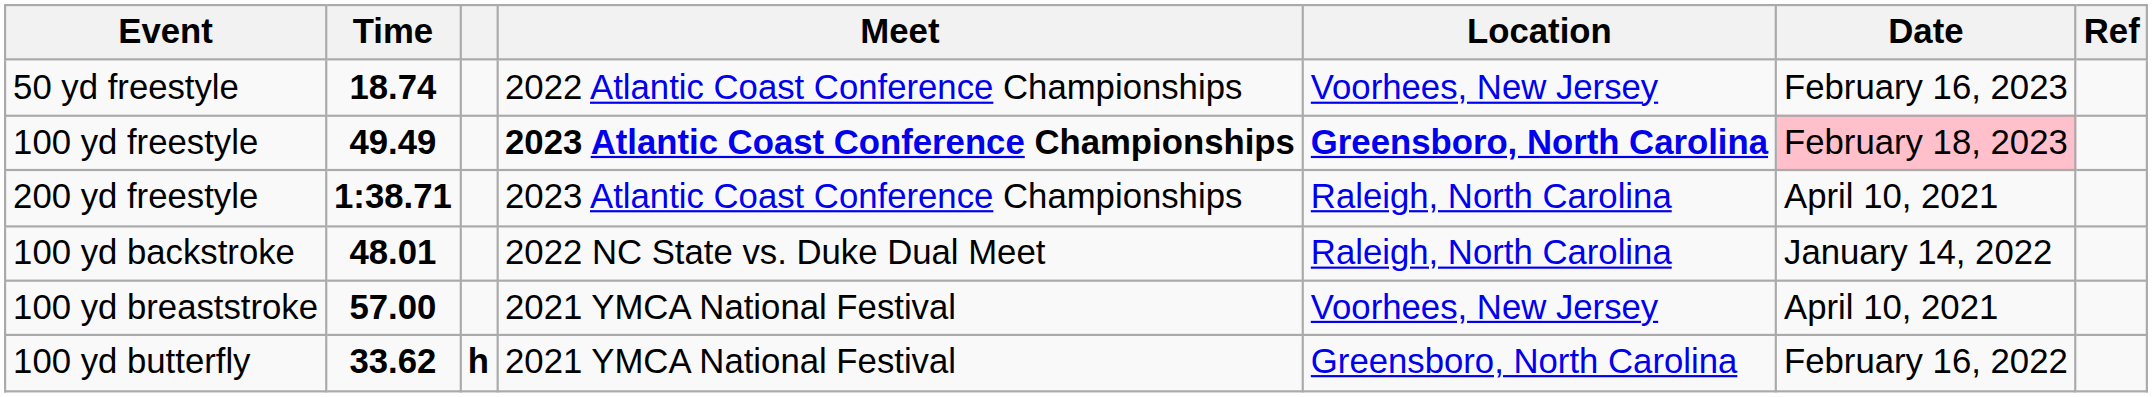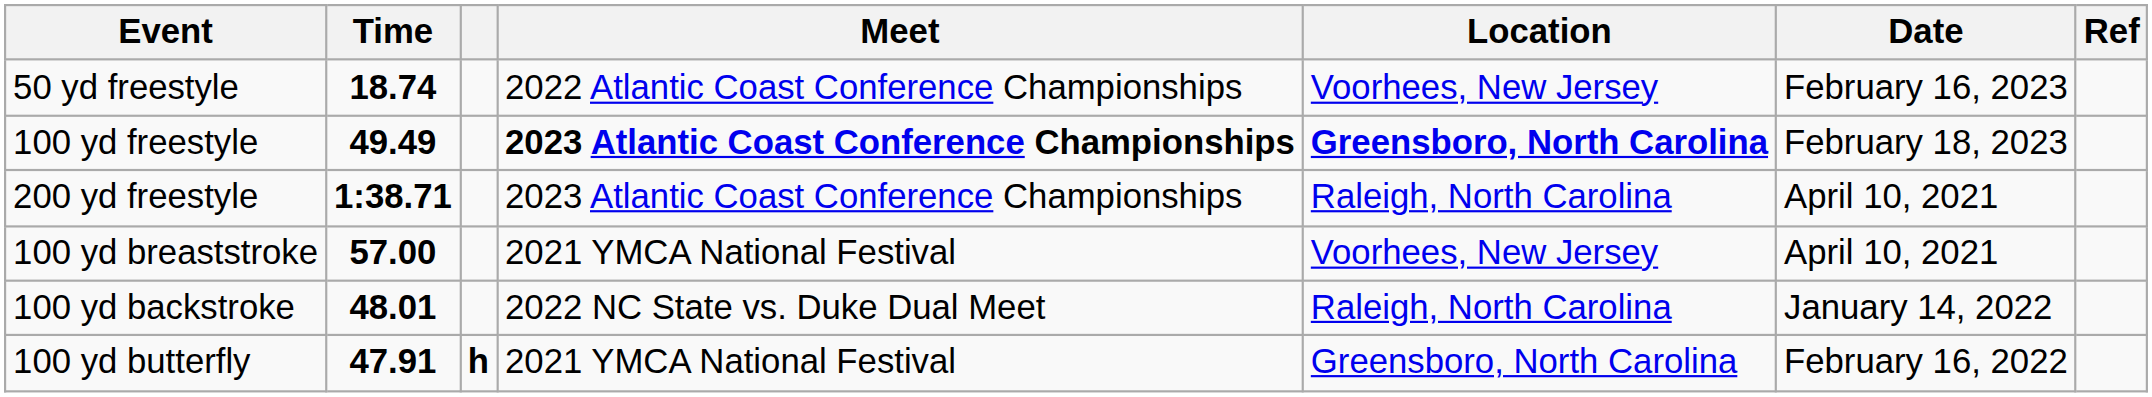100 yd freestyle | Date: pink background -> no background
rows swapped: 100 yd backstroke <-> 100 yd breaststroke
100 yd butterfly | Time: 33.62 -> 47.91
